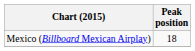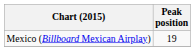Mexico (Billboard Mexican Airplay) | Peak position: 18 -> 19
